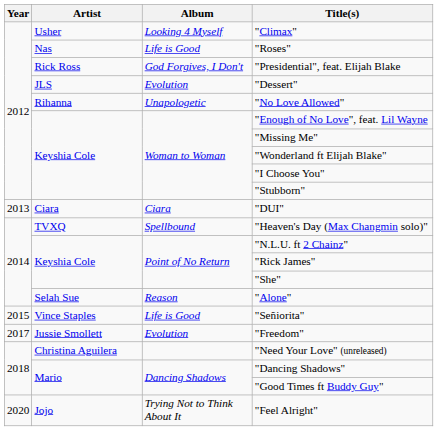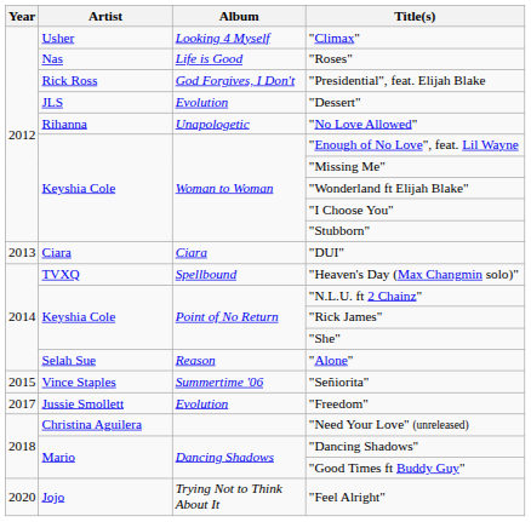"Señiorita" | Album: Life is Good -> Summertime '06
